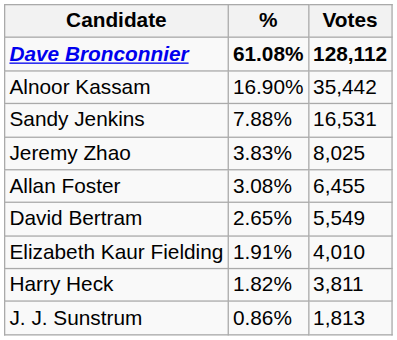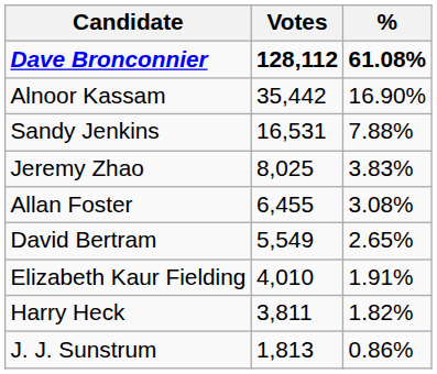columns swapped: Votes <-> %
